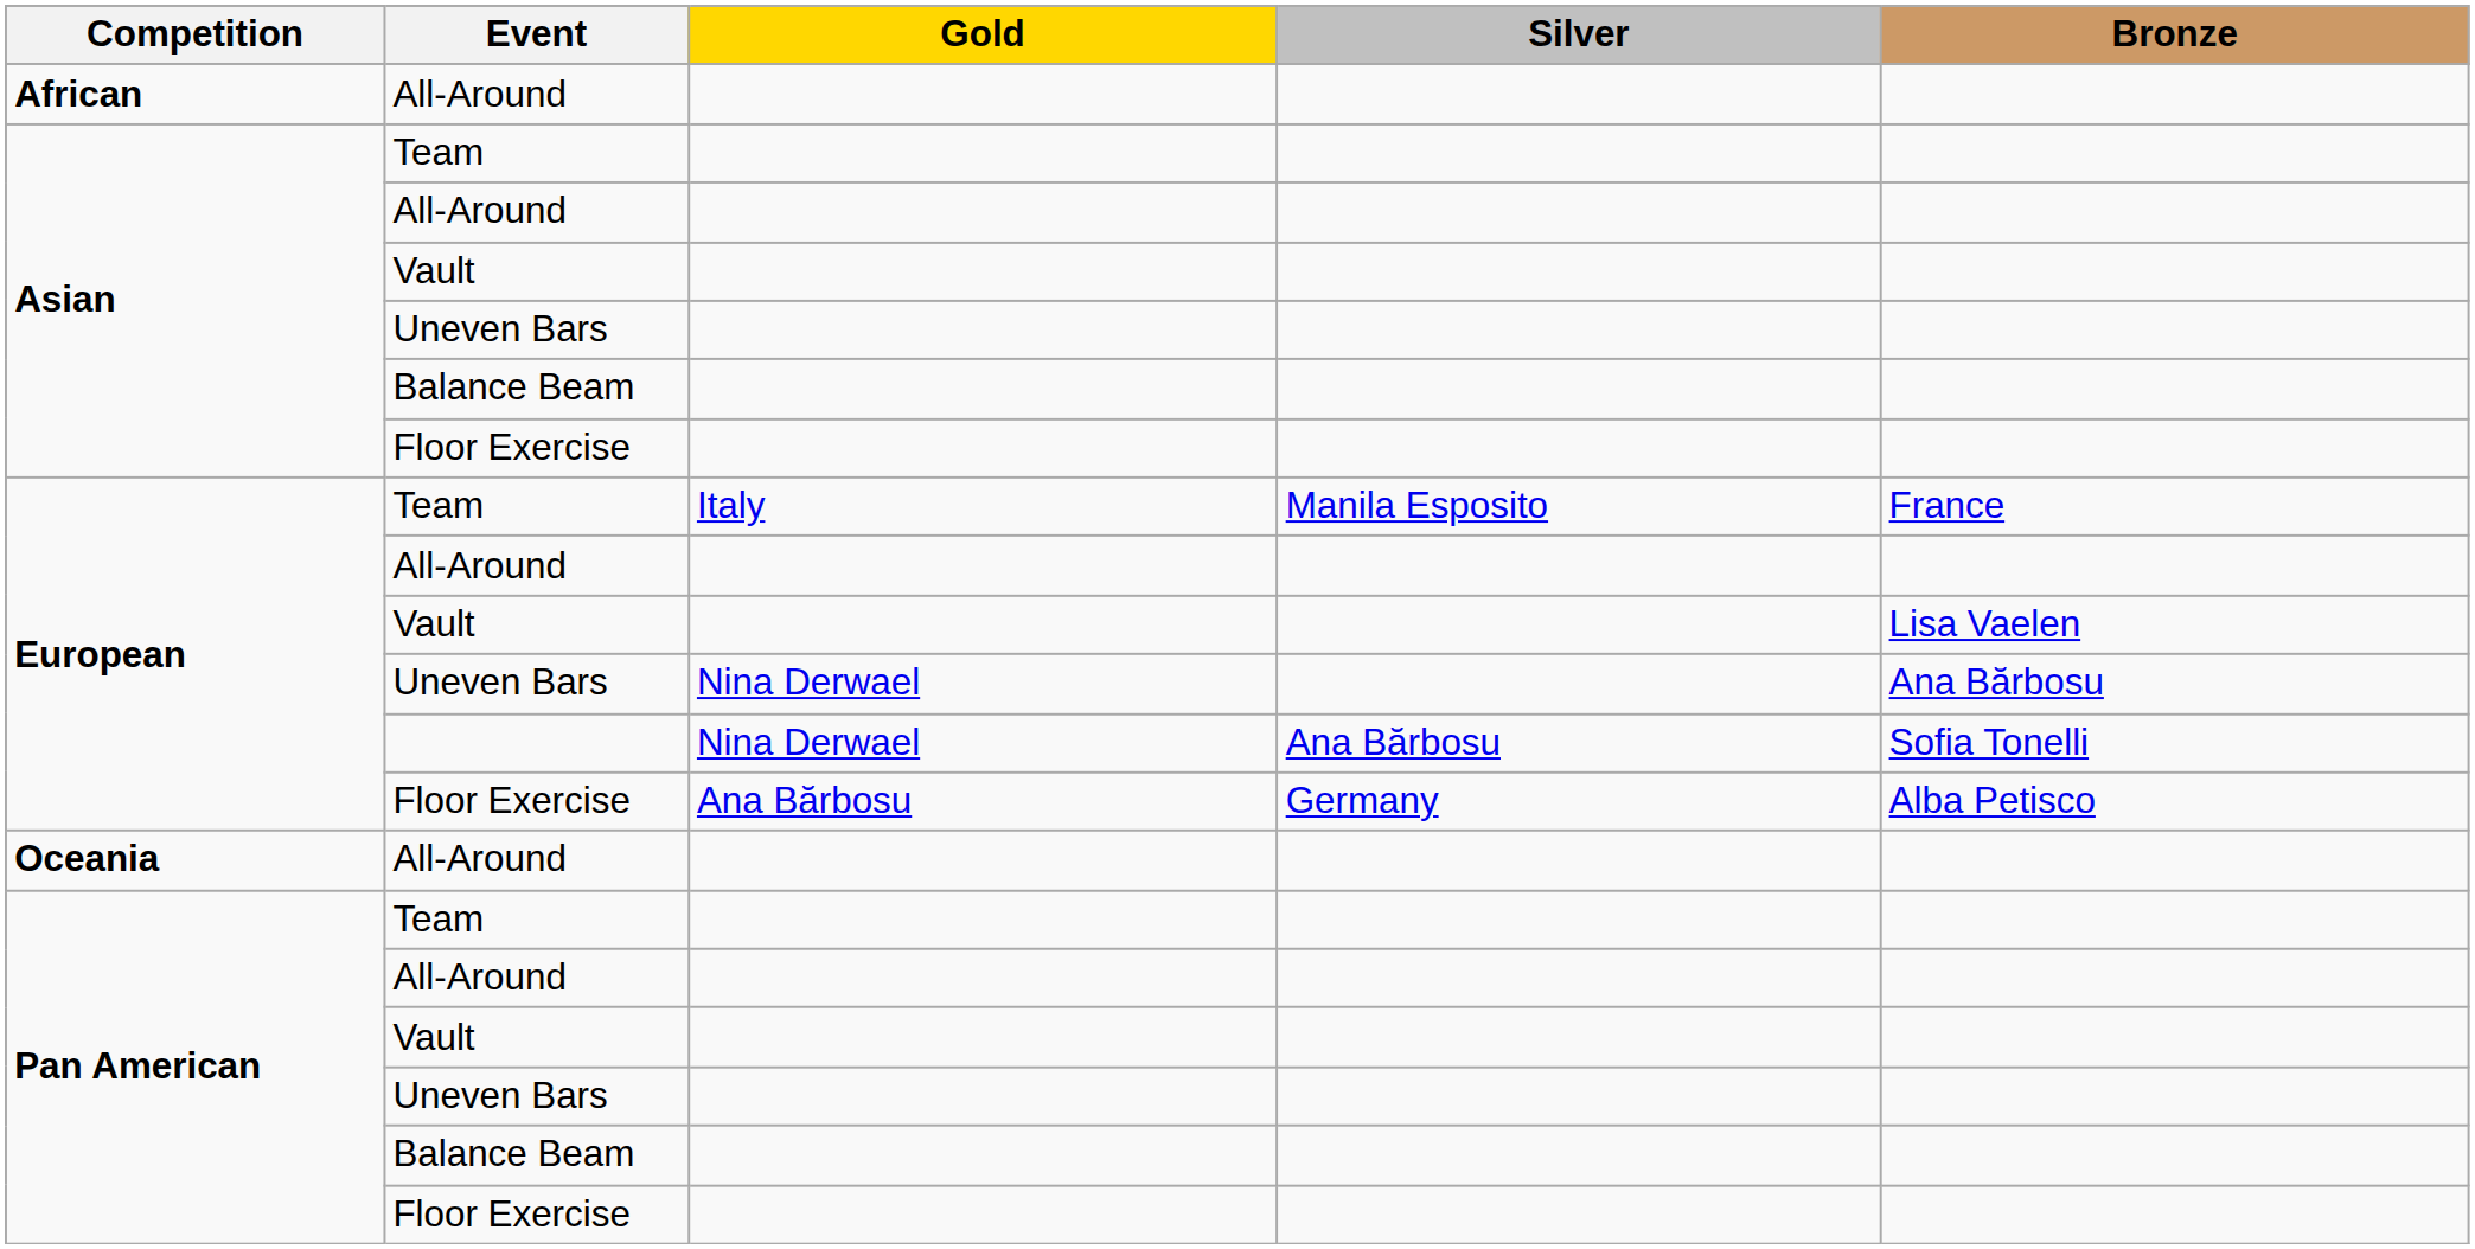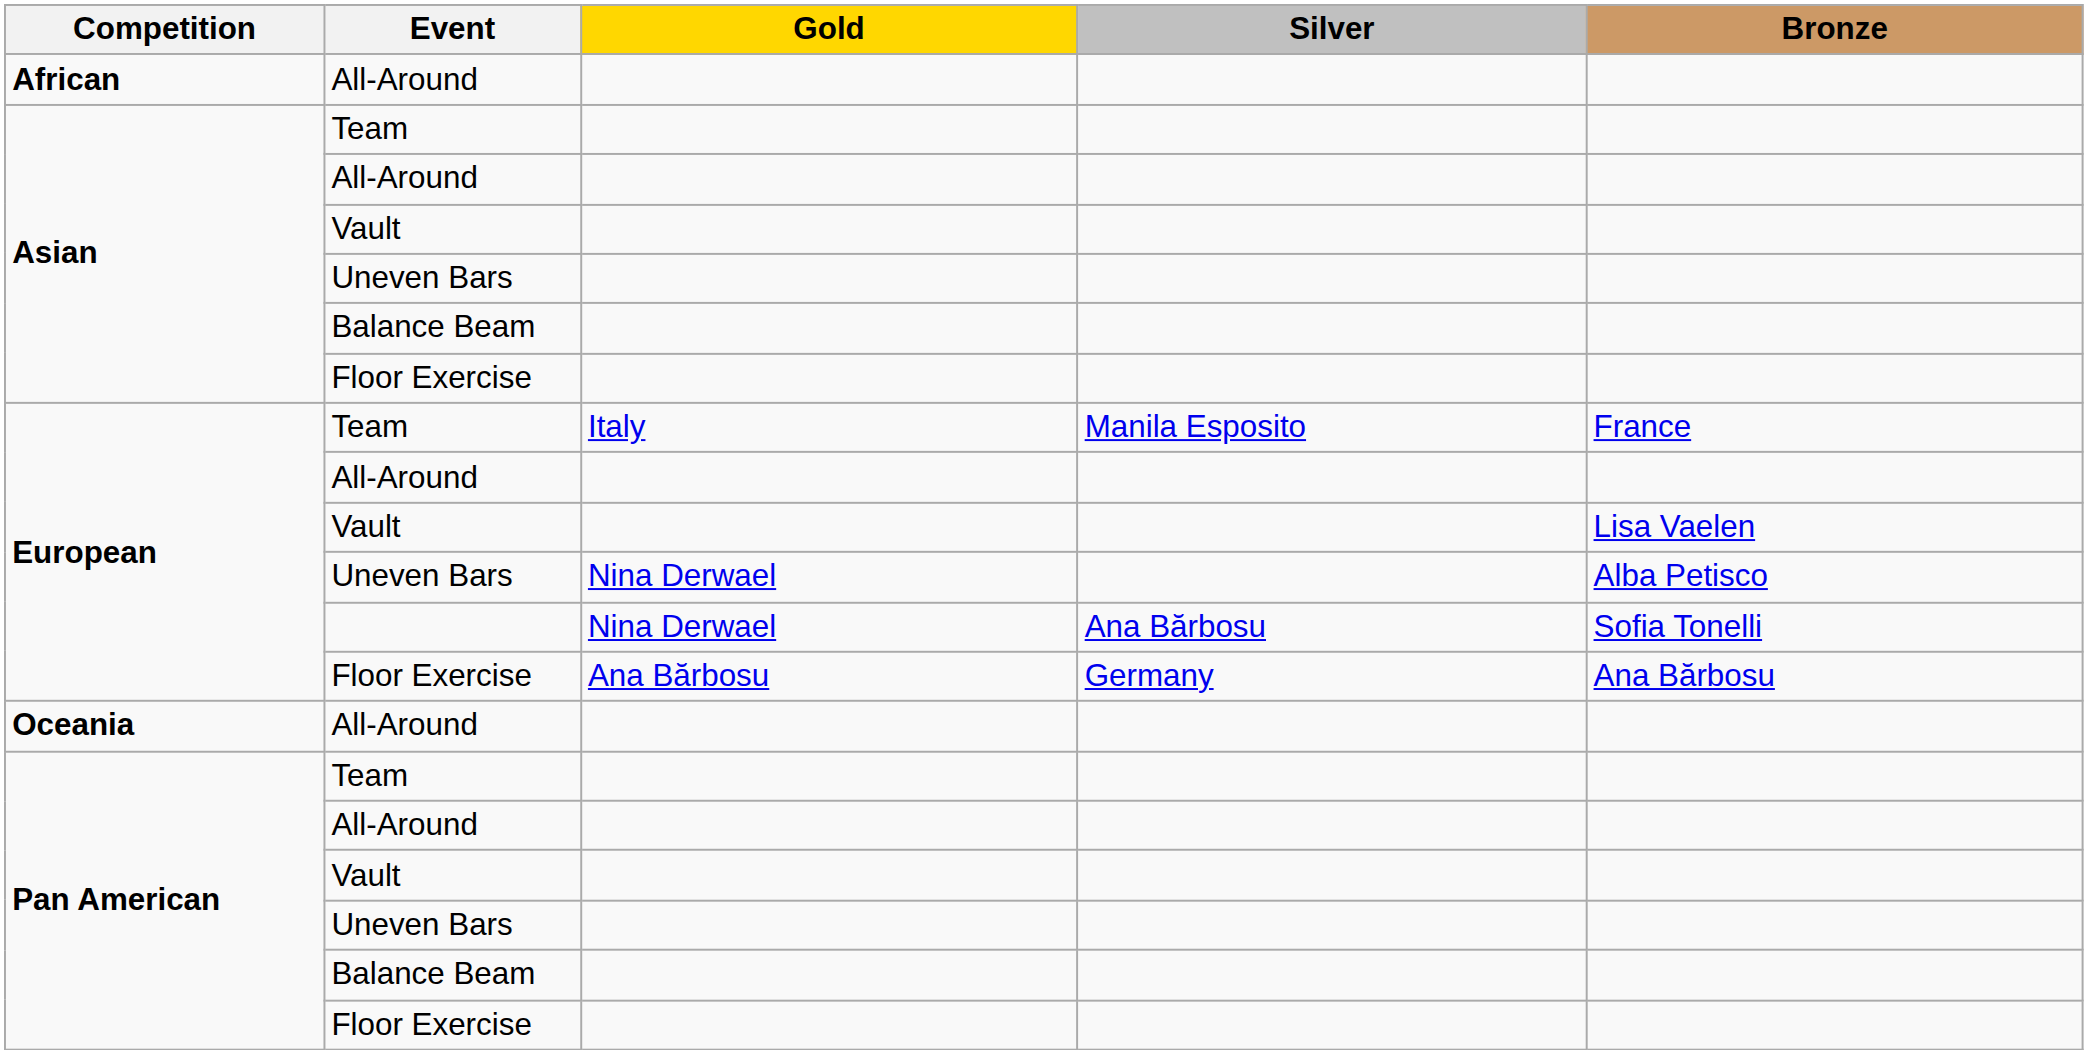European / Uneven Bars | Bronze: Ana Bărbosu -> Alba Petisco
European / Floor Exercise | Bronze: Alba Petisco -> Ana Bărbosu
